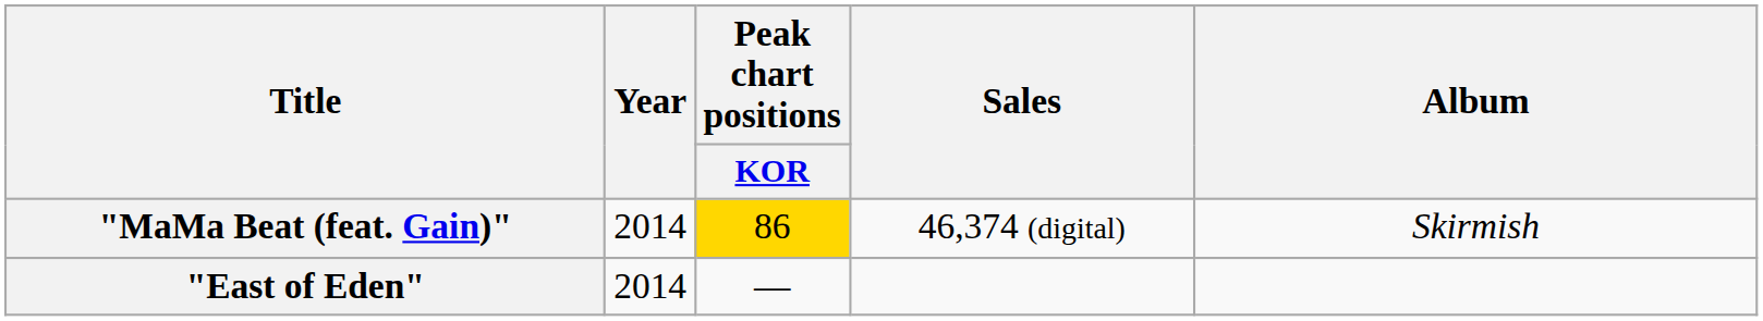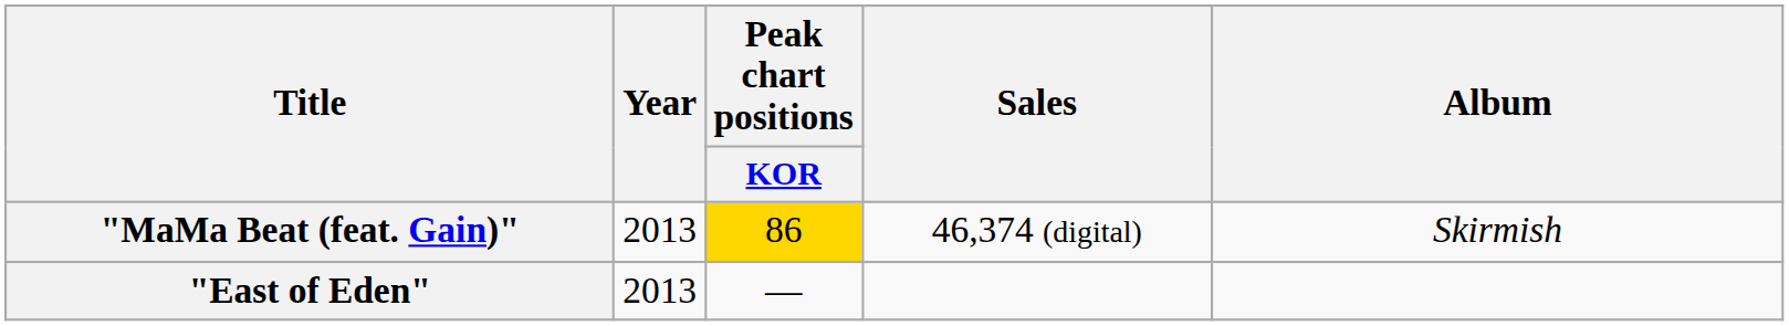"MaMa Beat (feat. Gain)" | Year: 2014 -> 2013
"East of Eden" | Year: 2014 -> 2013
